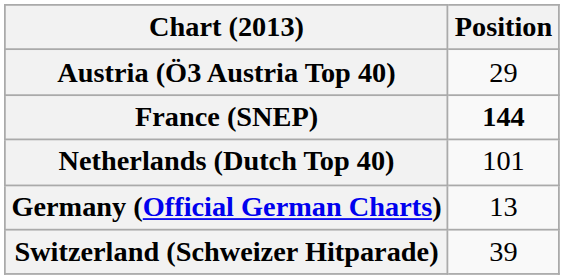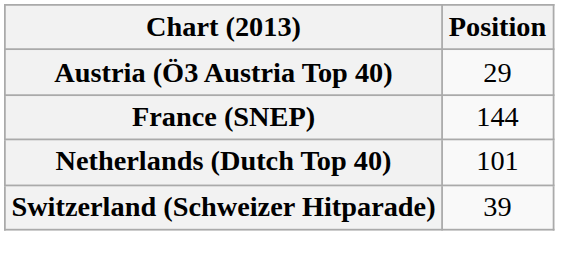France (SNEP) | Position: bold -> normal
- row: Germany (Official German Charts) | 13
